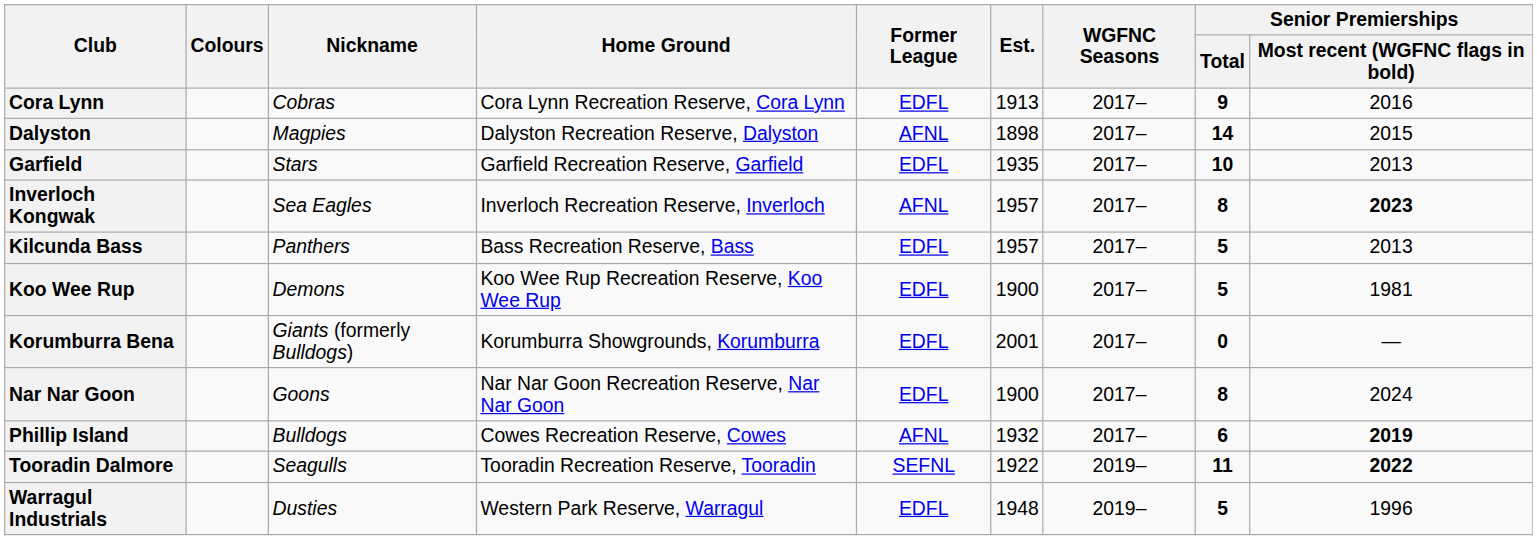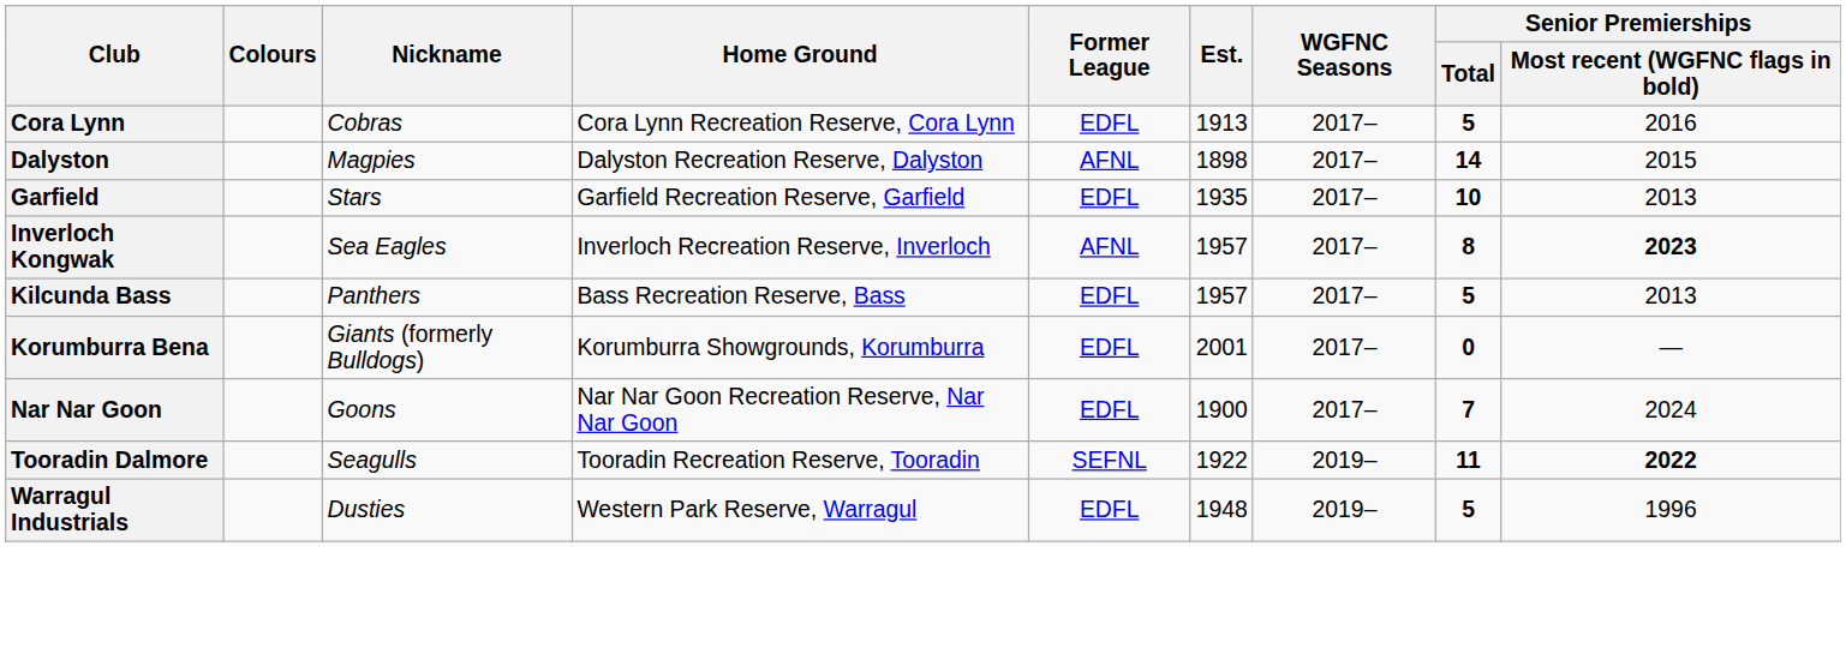Cora Lynn | Senior Premierships / Total: 9 -> 5
- row: Koo Wee Rup | Demons | Koo Wee Rup Recreation Reserve, Koo Wee Rup | EDFL | 1900 | 2017– | 5 | 1981
Nar Nar Goon | Senior Premierships / Total: 8 -> 7
- row: Phillip Island | Bulldogs | Cowes Recreation Reserve, Cowes | AFNL | 1932 | 2017– | 6 | 2019
